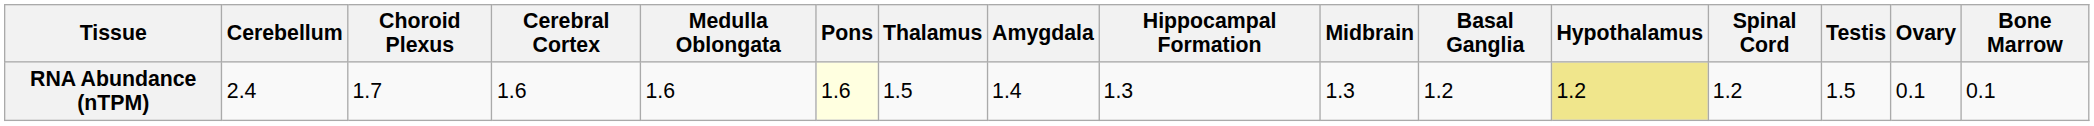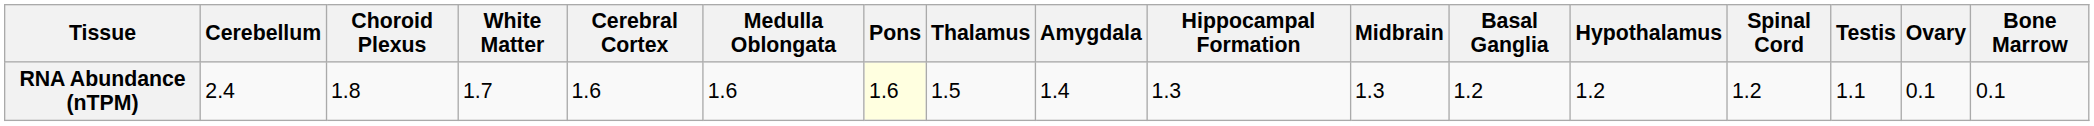+ column: White Matter | 1.7
RNA Abundance (nTPM) | Choroid Plexus: 1.7 -> 1.8
RNA Abundance (nTPM) | Hypothalamus: khaki background -> no background
RNA Abundance (nTPM) | Testis: 1.5 -> 1.1
